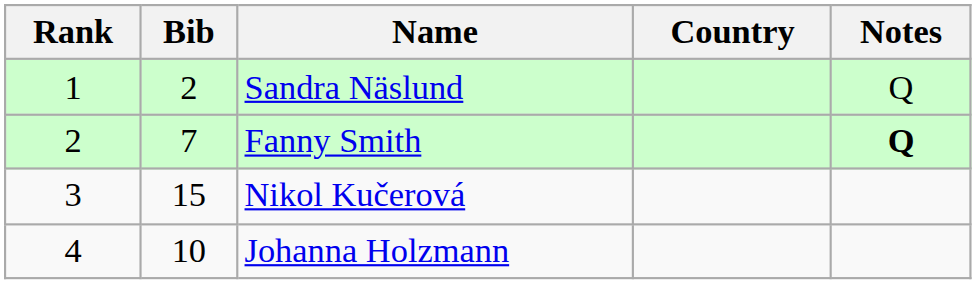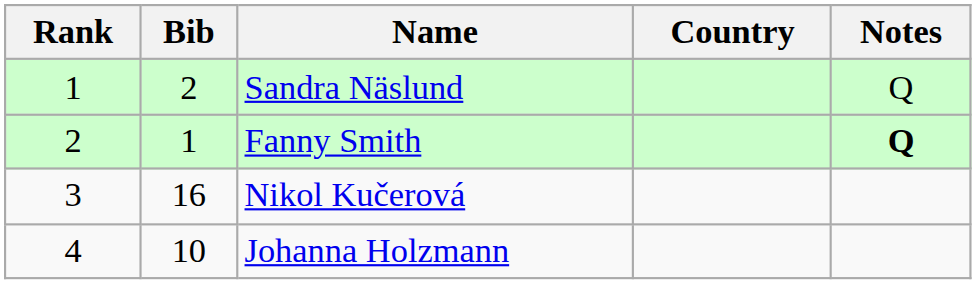Fanny Smith | Bib: 7 -> 1
Nikol Kučerová | Bib: 15 -> 16
